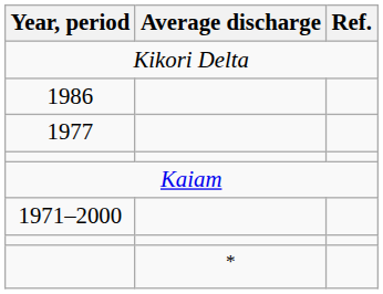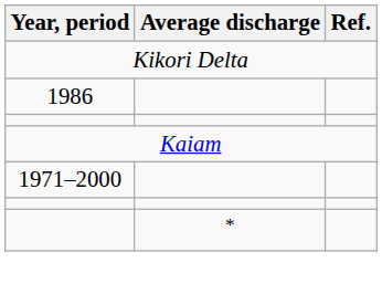- row: 1977
